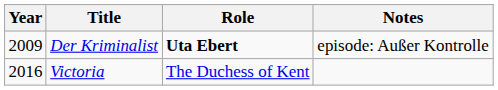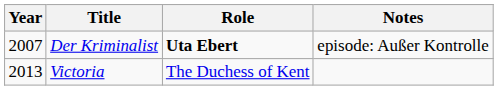Der Kriminalist | Year: 2009 -> 2007
Victoria | Year: 2016 -> 2013
